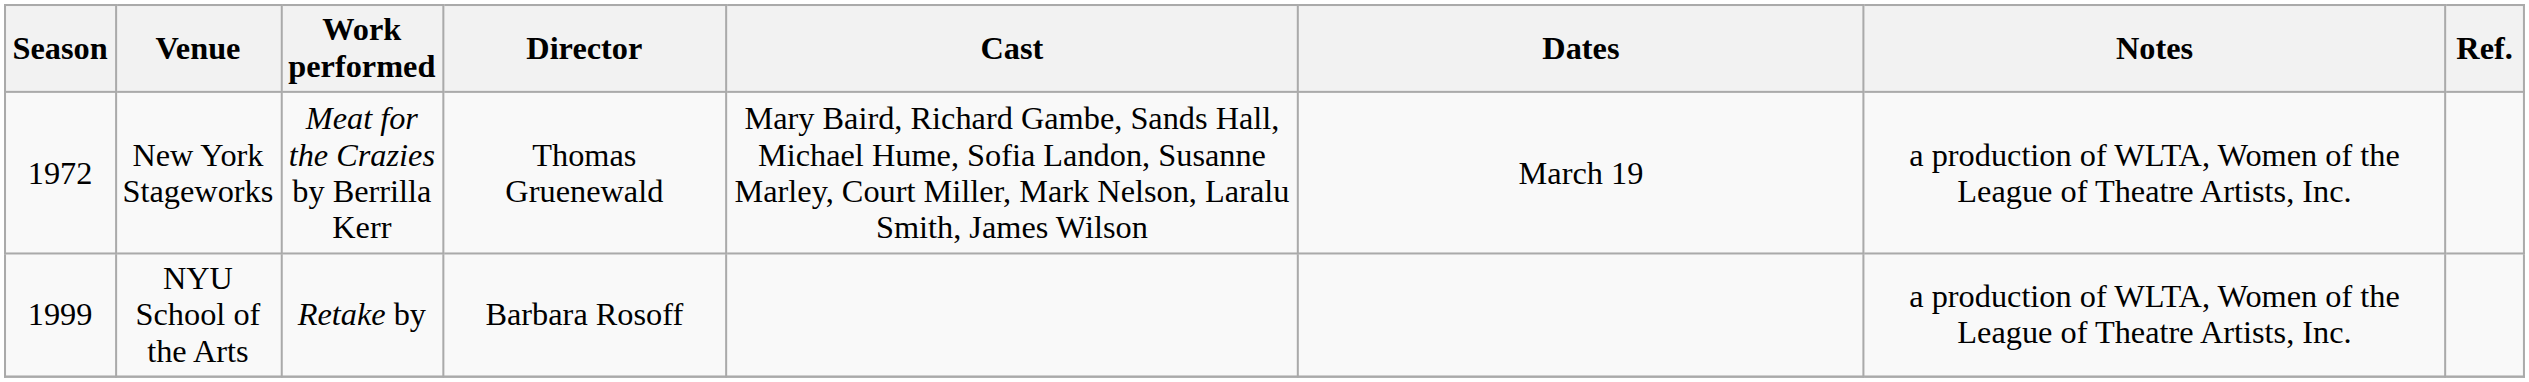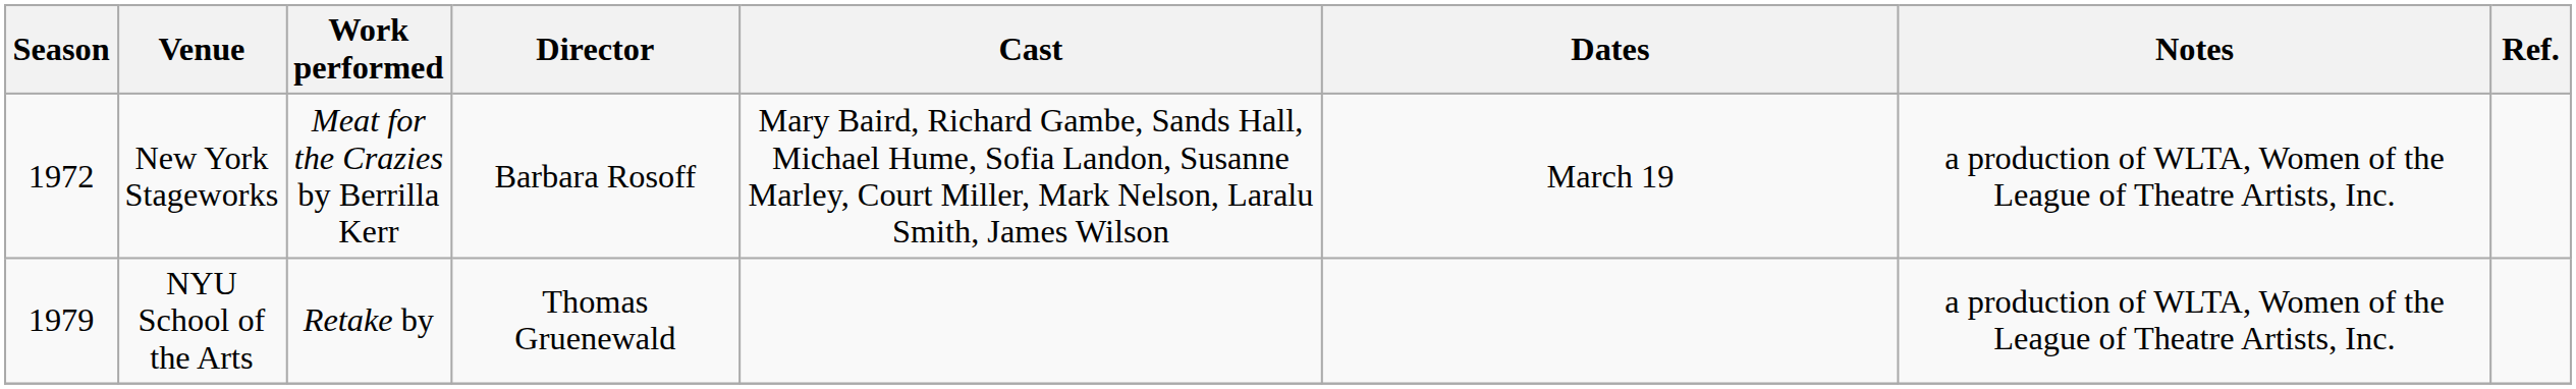New York Stageworks | Director: Thomas Gruenewald -> Barbara Rosoff
NYU School of the Arts | Season: 1999 -> 1979
NYU School of the Arts | Director: Barbara Rosoff -> Thomas Gruenewald
